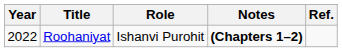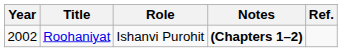Roohaniyat | Year: 2022 -> 2002
